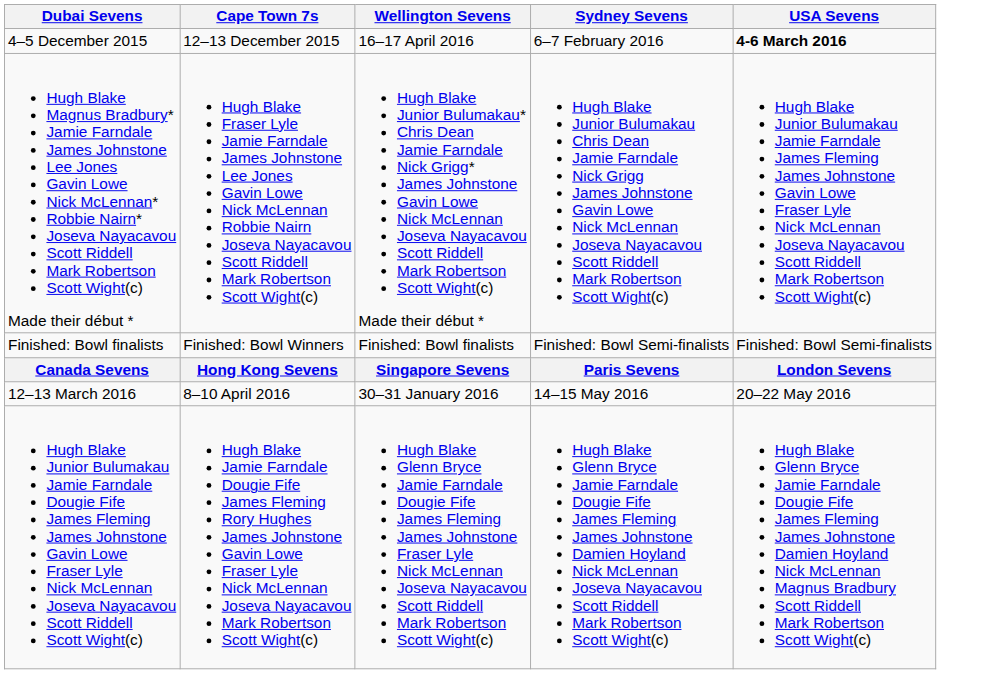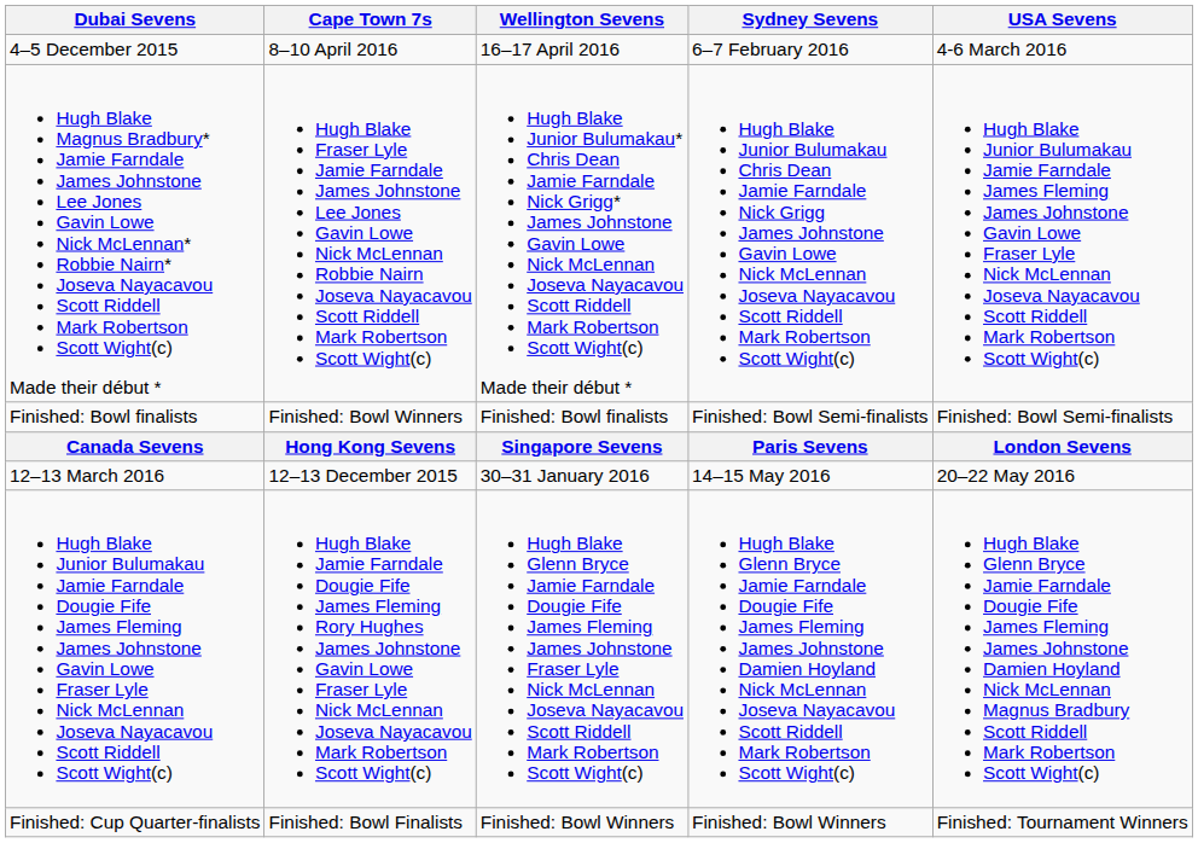4–5 December 2015 | Cape Town 7s: 12–13 December 2015 -> 8–10 April 2016
4–5 December 2015 | USA Sevens: bold -> normal
12–13 March 2016 | Cape Town 7s: 8–10 April 2016 -> 12–13 December 2015
+ row: Finished: Cup Quarter-finalists | Finished: Bowl Finalists | Finished: Bowl Winners | Finished: Bowl Winners | Finished: Tournament Winners
